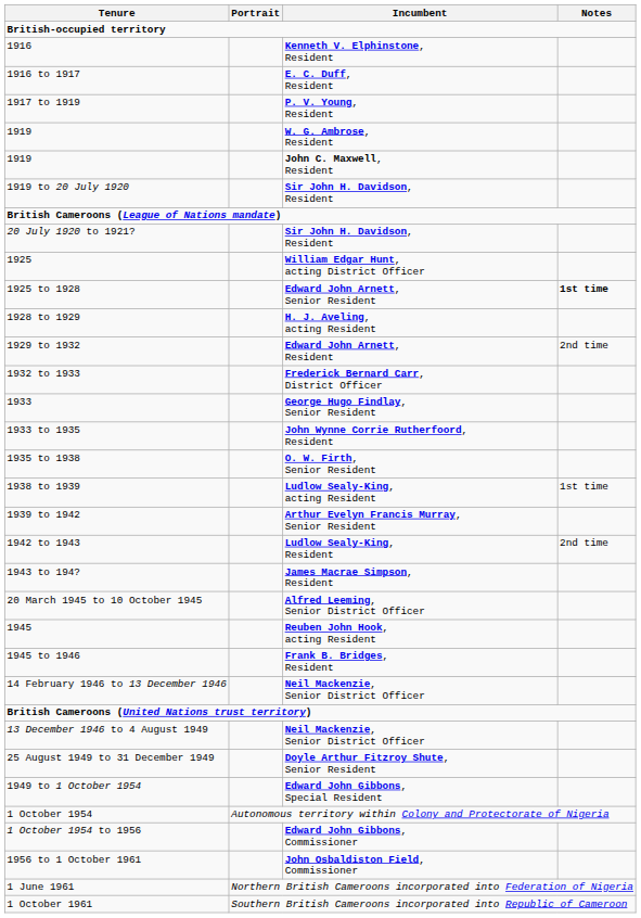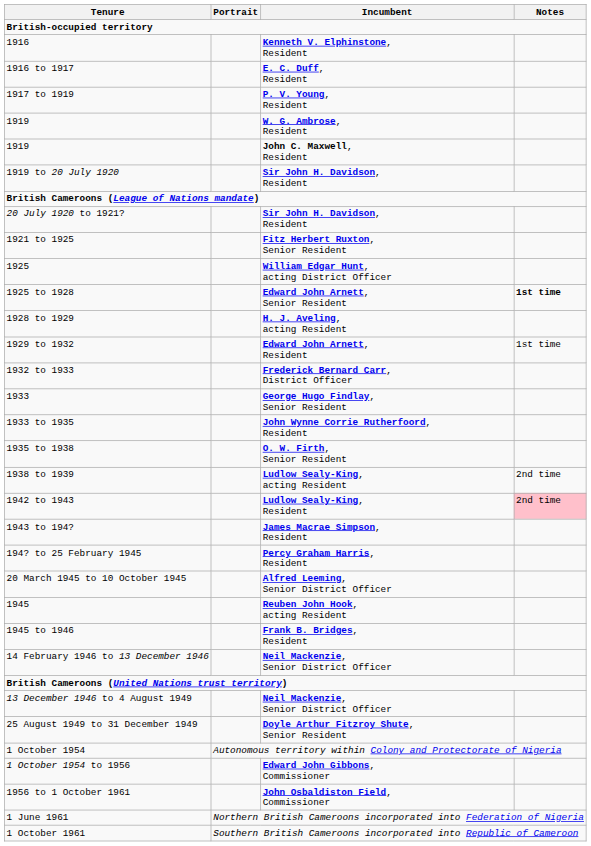+ row: 1921 to 1925 | Fitz Herbert Ruxton, Senior Resident
1929 to 1932 | Notes: 2nd time -> 1st time
1938 to 1939 | Notes: 1st time -> 2nd time
- row: 1939 to 1942 | Arthur Evelyn Francis Murray, Senior Resident
1942 to 1943 | Notes: no background -> pink background
+ row: 194? to 25 February 1945 | Percy Graham Harris, Resident
- row: 1949 to 1 October 1954 | Edward John Gibbons, Special Resident
